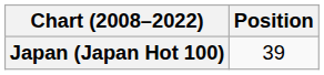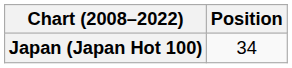Japan (Japan Hot 100) | Position: 39 -> 34
